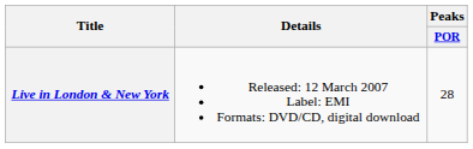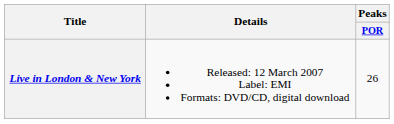Live in London & New York | Peaks / POR: 28 -> 26
